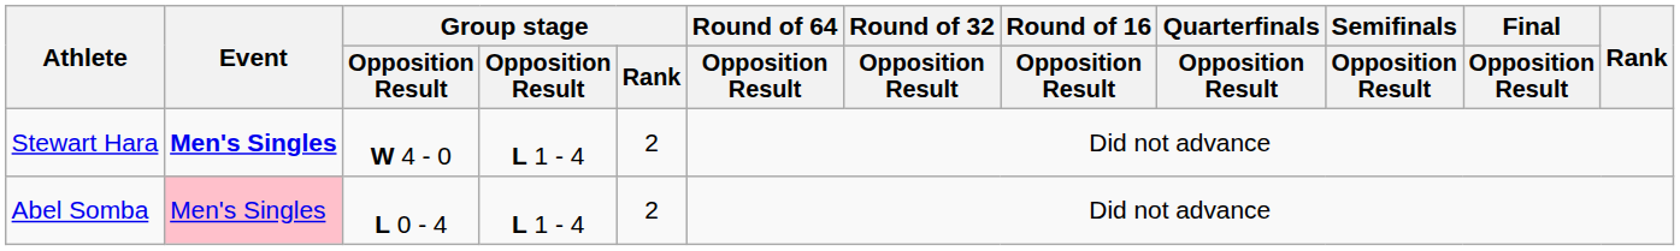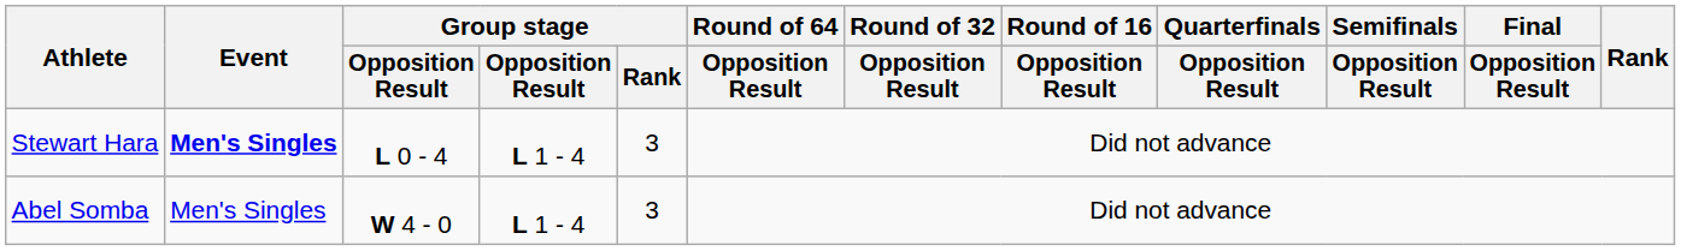Stewart Hara | column 3: W 4 - 0 -> L 0 - 4
Stewart Hara | Group stage / Rank: 2 -> 3
Abel Somba | Event: pink background -> no background
Abel Somba | column 3: L 0 - 4 -> W 4 - 0
Abel Somba | Group stage / Rank: 2 -> 3
